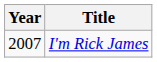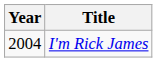I'm Rick James | Year: 2007 -> 2004
